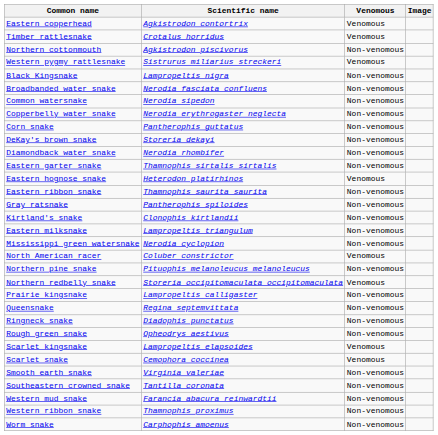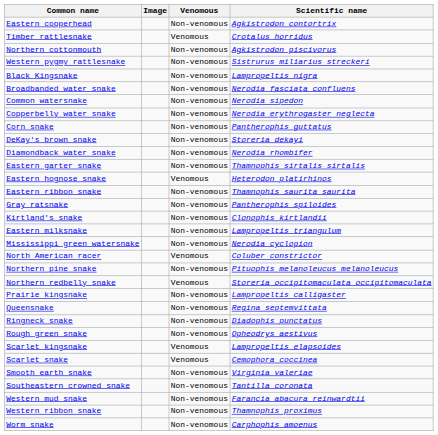columns swapped: Scientific name <-> Image
Eastern copperhead | Venomous: Venomous -> Non-venomous
Western pygmy rattlesnake | Venomous: Venomous -> Non-venomous
